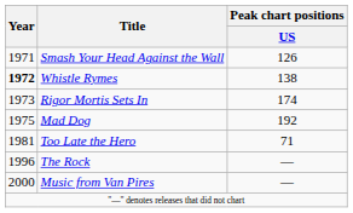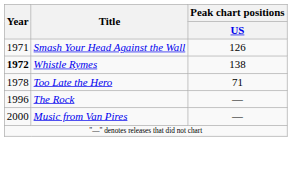- row: 1973 | Rigor Mortis Sets In | 174
- row: 1975 | Mad Dog | 192
Too Late the Hero | Year: 1981 -> 1978
